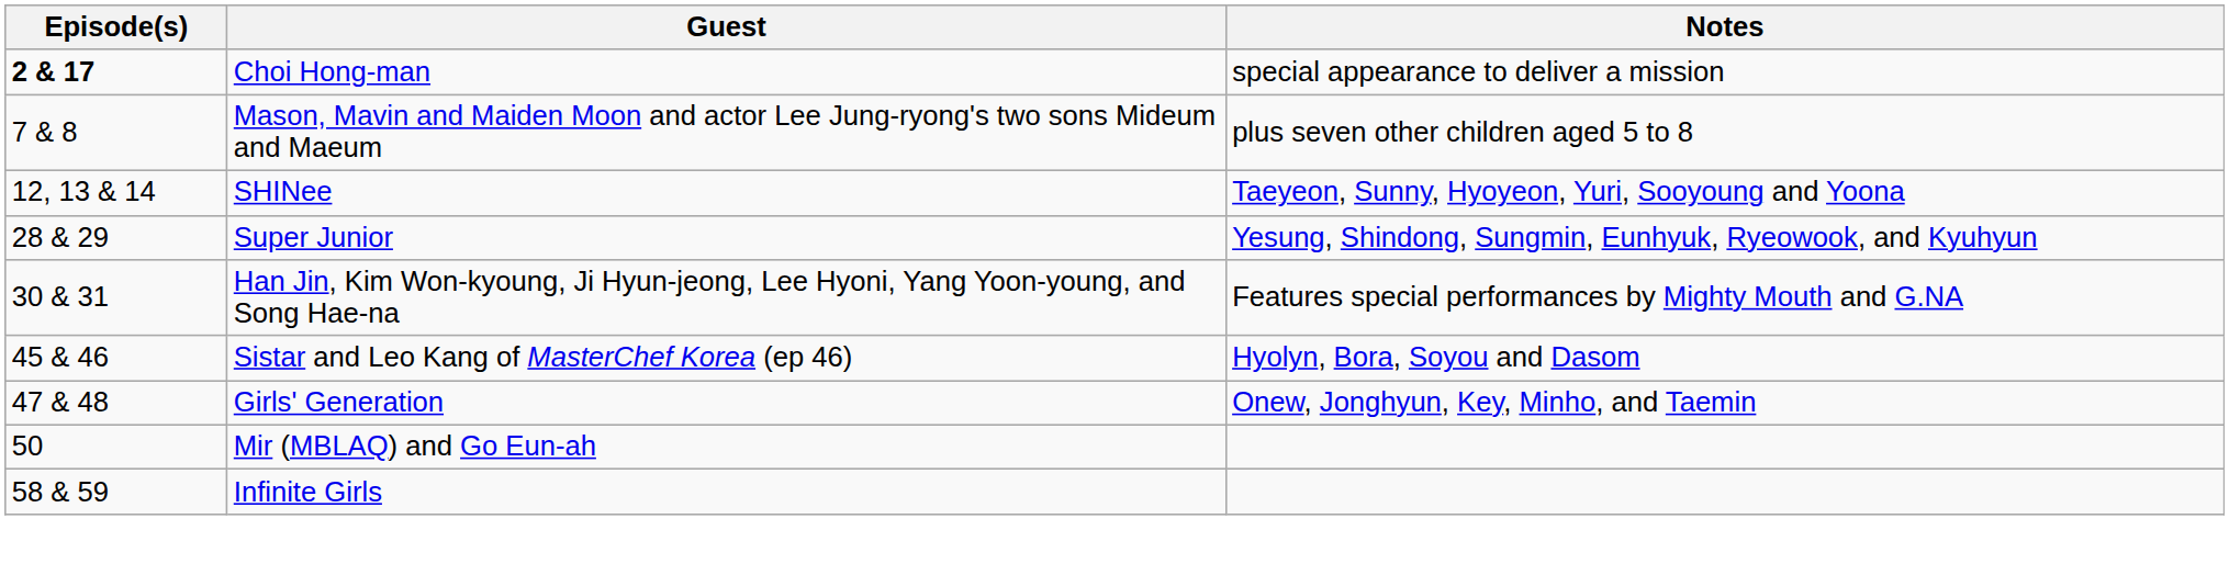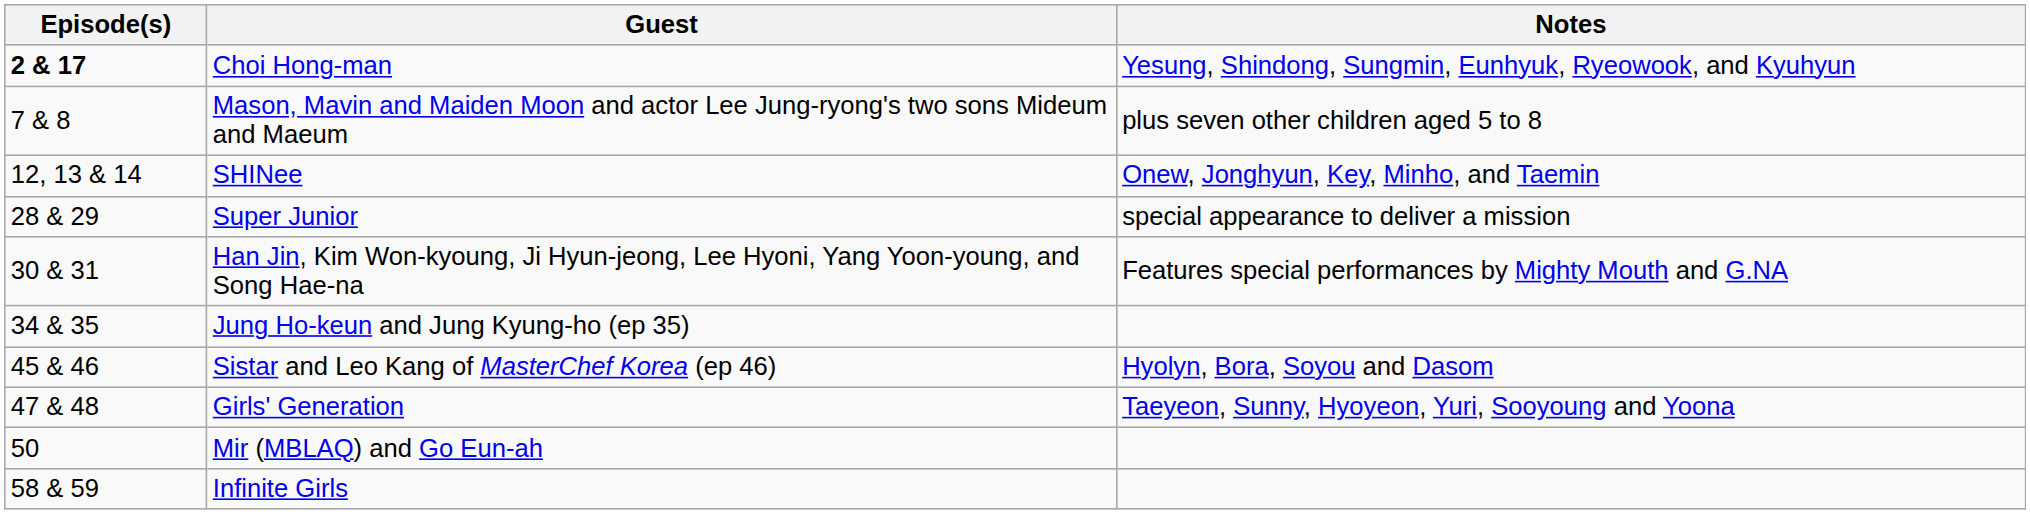Choi Hong-man | Notes: special appearance to deliver a mission -> Yesung, Shindong, Sungmin, Eunhyuk, Ryeowook, and Kyuhyun
SHINee | Notes: Taeyeon, Sunny, Hyoyeon, Yuri, Sooyoung and Yoona -> Onew, Jonghyun, Key, Minho, and Taemin
Super Junior | Notes: Yesung, Shindong, Sungmin, Eunhyuk, Ryeowook, and Kyuhyun -> special appearance to deliver a mission
+ row: 34 & 35 | Jung Ho-keun and Jung Kyung-ho (ep 35)
Girls' Generation | Notes: Onew, Jonghyun, Key, Minho, and Taemin -> Taeyeon, Sunny, Hyoyeon, Yuri, Sooyoung and Yoona
